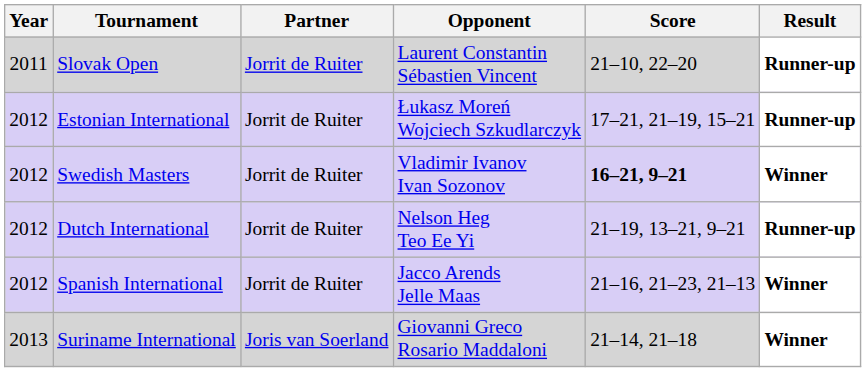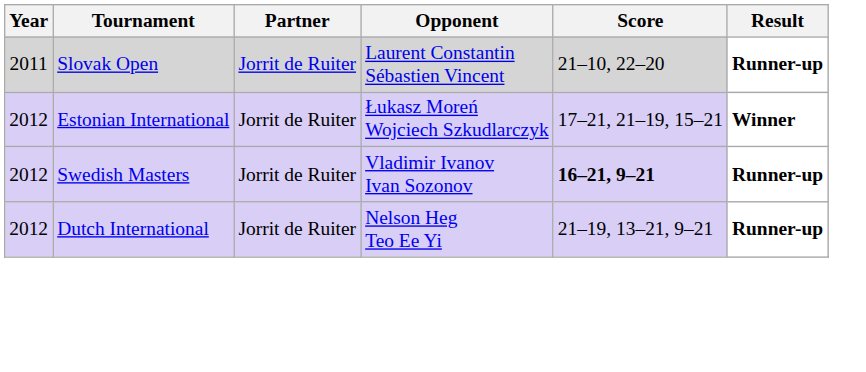Estonian International | Result: Runner-up -> Winner
Swedish Masters | Result: Winner -> Runner-up
- row: 2012 | Spanish International | Jorrit de Ruiter | Jacco Arends Jelle Maas | 21–16, 21–23, 21–13 | Winner
- row: 2013 | Suriname International | Joris van Soerland | Giovanni Greco Rosario Maddaloni | 21–14, 21–18 | Winner
